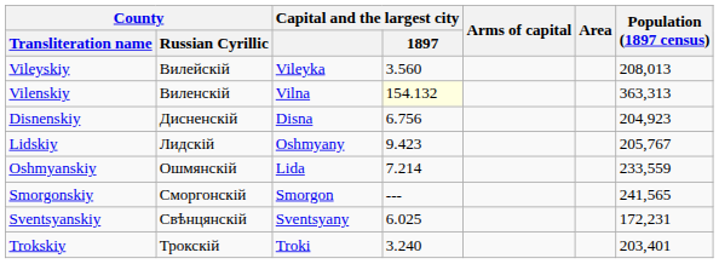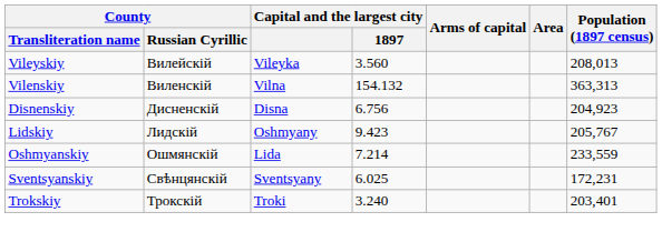Vilenskiy | Capital and the largest city / 1897: lightyellow background -> no background
- row: Smorgonskiy | Сморгонскій | Smorgon | --- | 241,565
